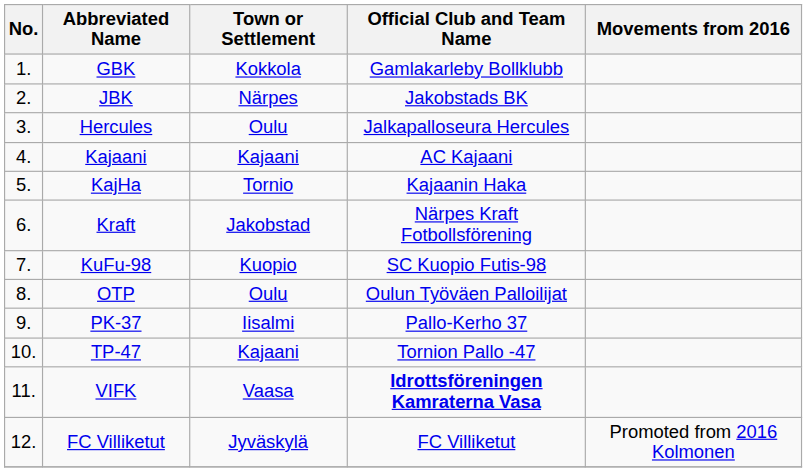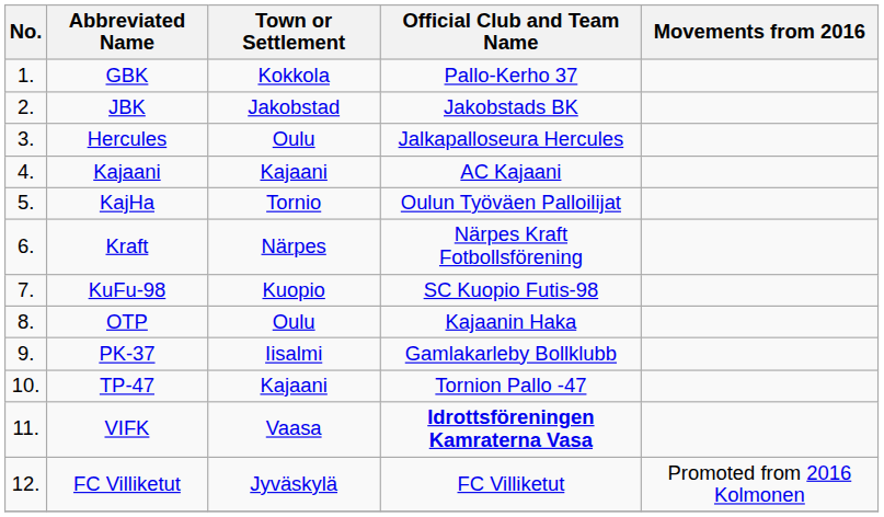GBK | Official Club and Team Name: Gamlakarleby Bollklubb -> Pallo-Kerho 37
JBK | Town or Settlement: Närpes -> Jakobstad
KajHa | Official Club and Team Name: Kajaanin Haka -> Oulun Työväen Palloilijat
Kraft | Town or Settlement: Jakobstad -> Närpes
OTP | Official Club and Team Name: Oulun Työväen Palloilijat -> Kajaanin Haka
PK-37 | Official Club and Team Name: Pallo-Kerho 37 -> Gamlakarleby Bollklubb
